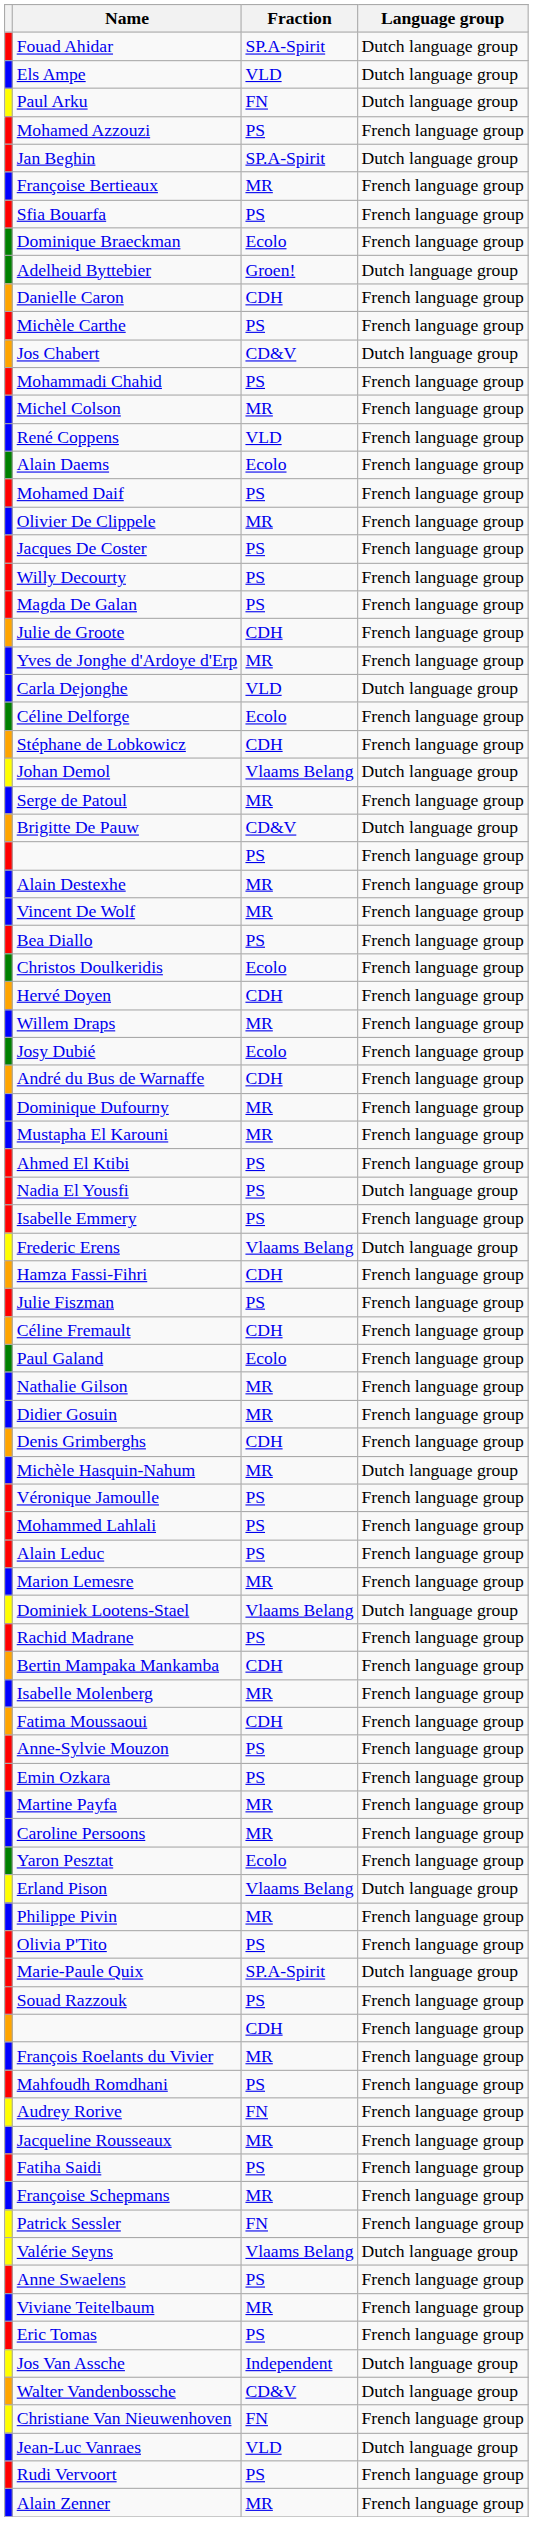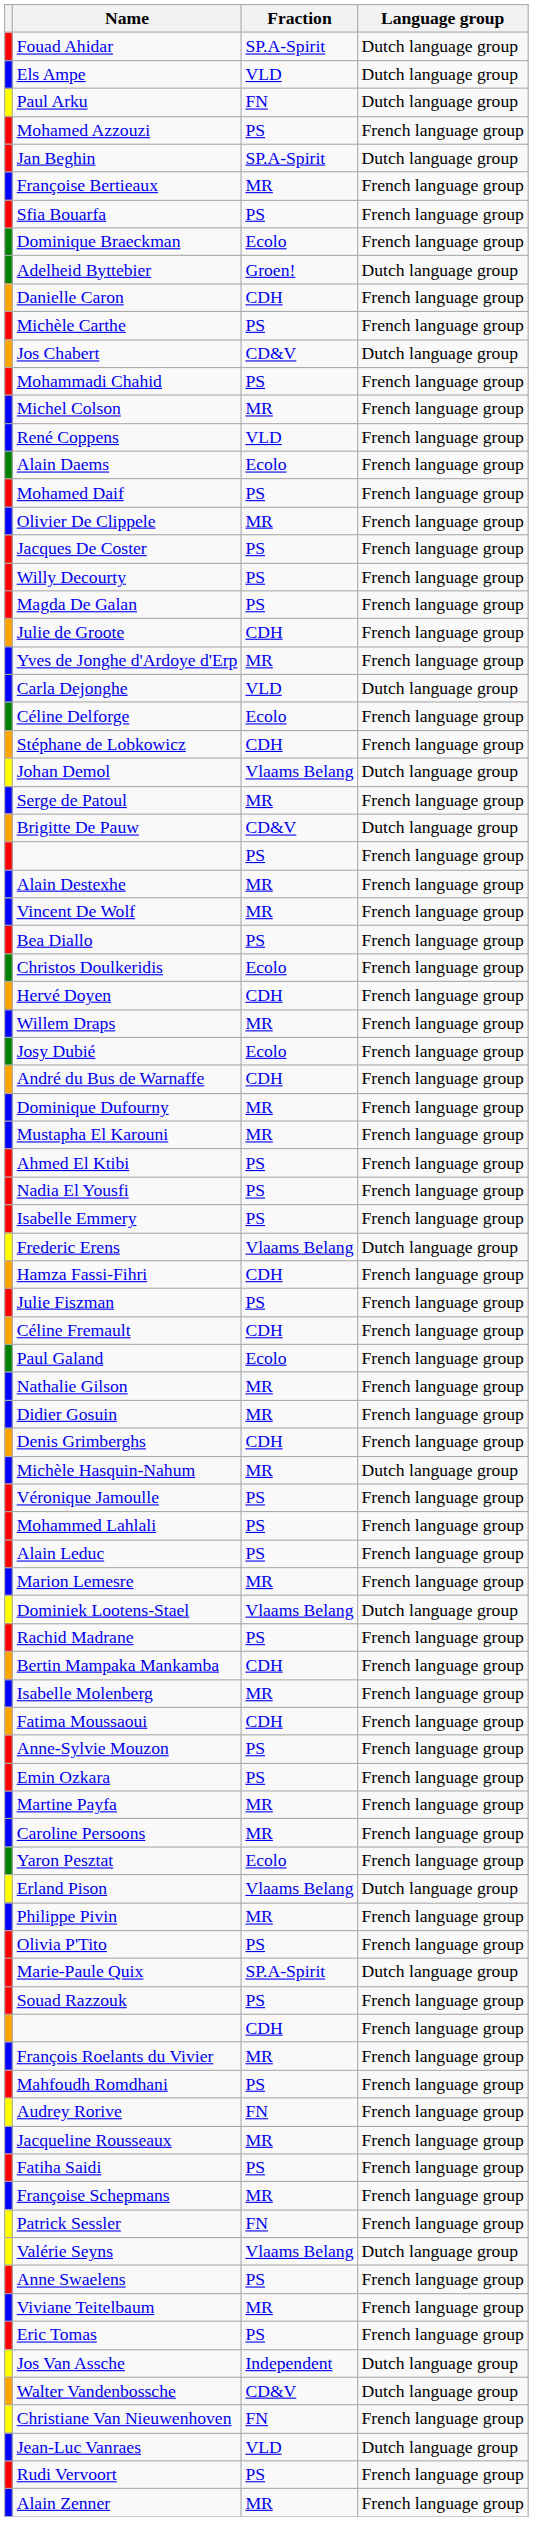Nadia El Yousfi | Language group: Dutch language group -> French language group
